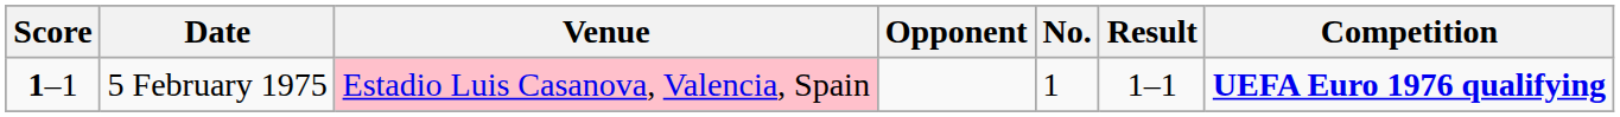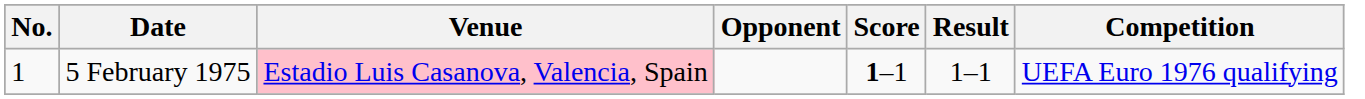columns swapped: No. <-> Score
5 February 1975 | Competition: bold -> normal
